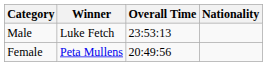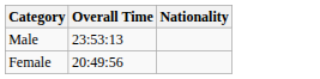- column: Winner | Luke Fetch | Peta Mullens
